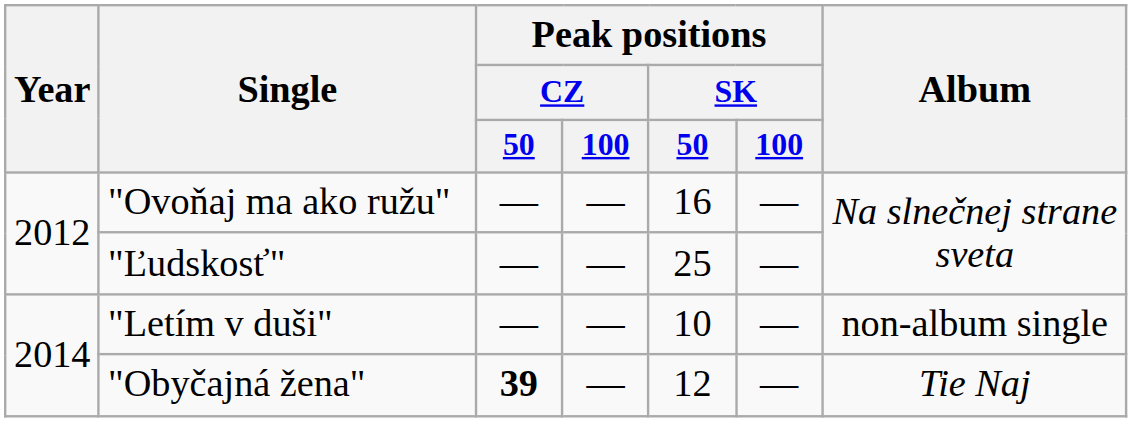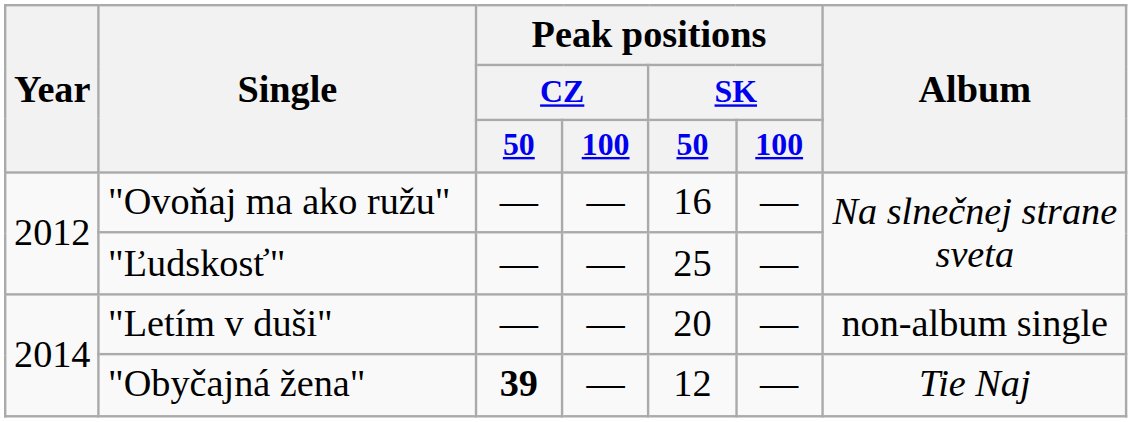"Letím v duši" | Peak positions / SK / 50: 10 -> 20
